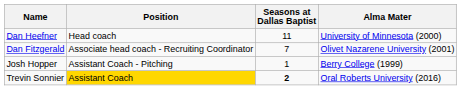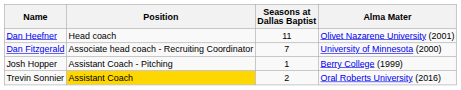Dan Heefner | Alma Mater: University of Minnesota (2000) -> Olivet Nazarene University (2001)
Dan Fitzgerald | Alma Mater: Olivet Nazarene University (2001) -> University of Minnesota (2000)
Trevin Sonnier | Seasons at Dallas Baptist: bold -> normal
